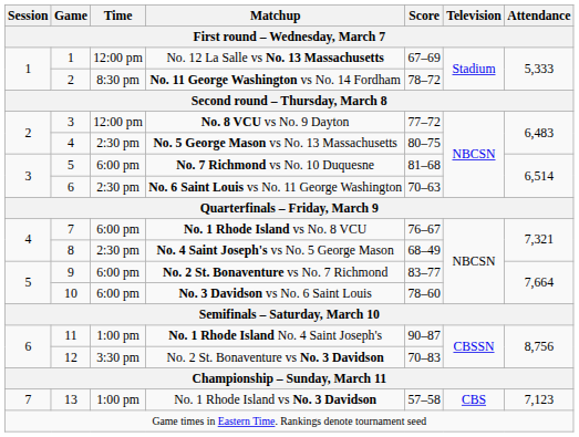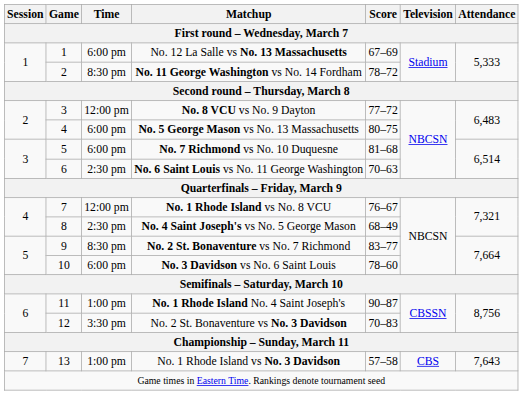No. 12 La Salle vs No. 13 Massachusetts | Time: 12:00 pm -> 6:00 pm
No. 5 George Mason vs No. 13 Massachusetts | Time: 2:30 pm -> 6:00 pm
No. 1 Rhode Island vs No. 8 VCU | Time: 6:00 pm -> 12:00 pm
No. 2 St. Bonaventure vs No. 7 Richmond | Time: 6:00 pm -> 8:30 pm
No. 1 Rhode Island vs No. 3 Davidson | Attendance: 7,123 -> 7,643
